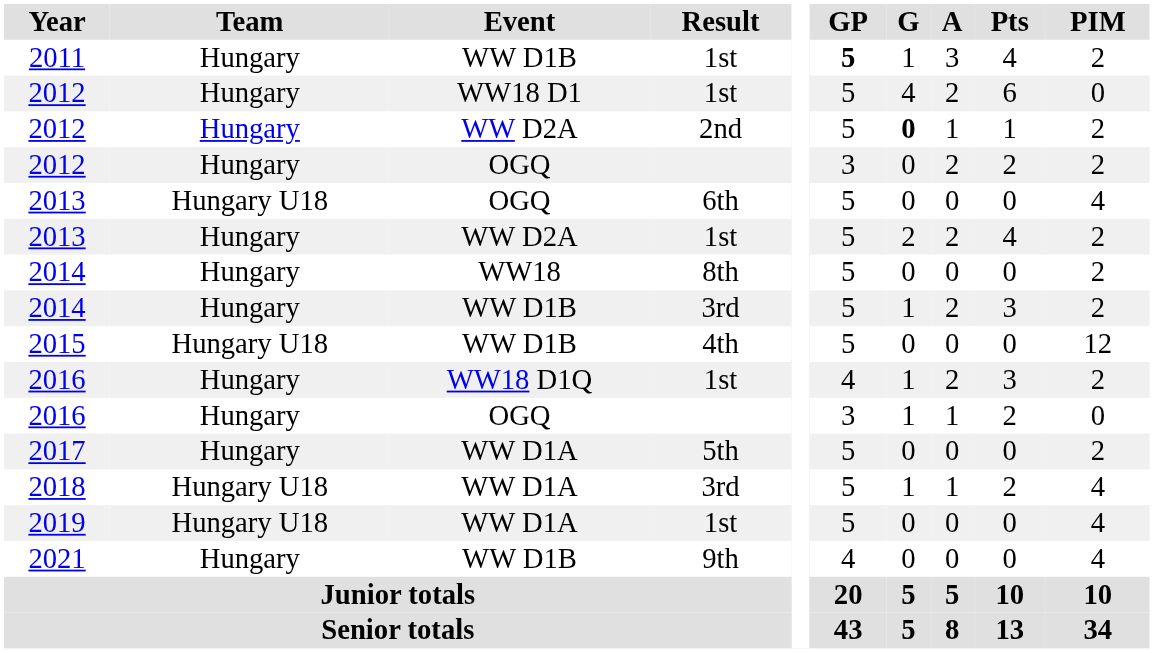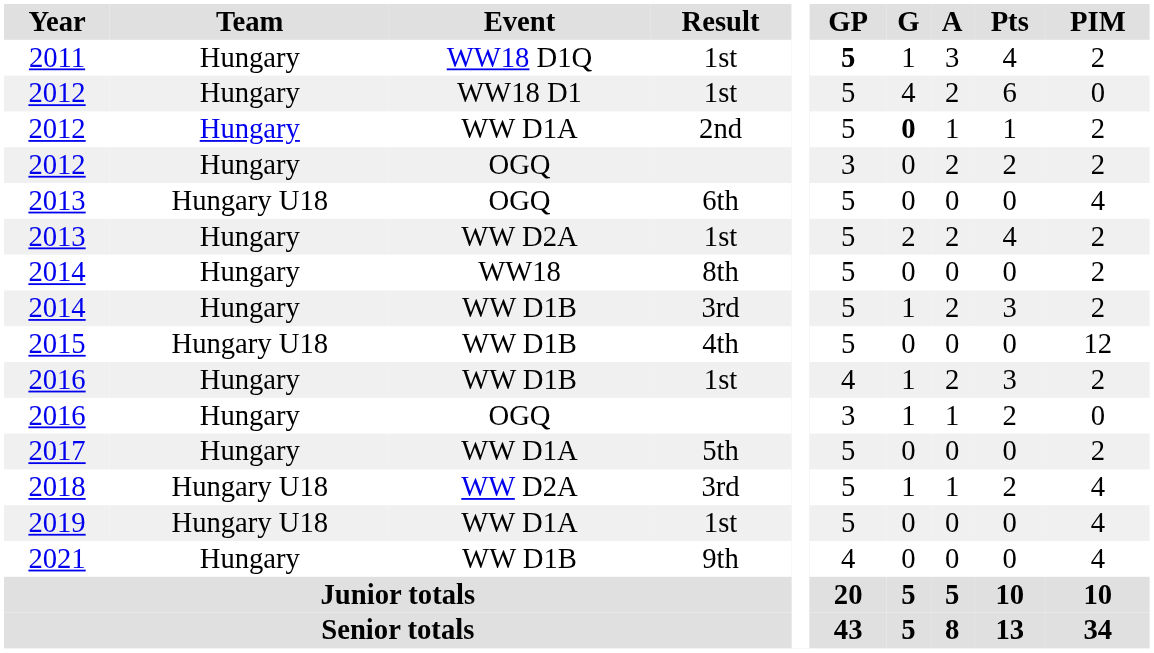2011 | Event: WW D1B -> WW18 D1Q
2012 / 2nd | Event: WW D2A -> WW D1A
2016 / 1st | Event: WW18 D1Q -> WW D1B
2018 | Event: WW D1A -> WW D2A
